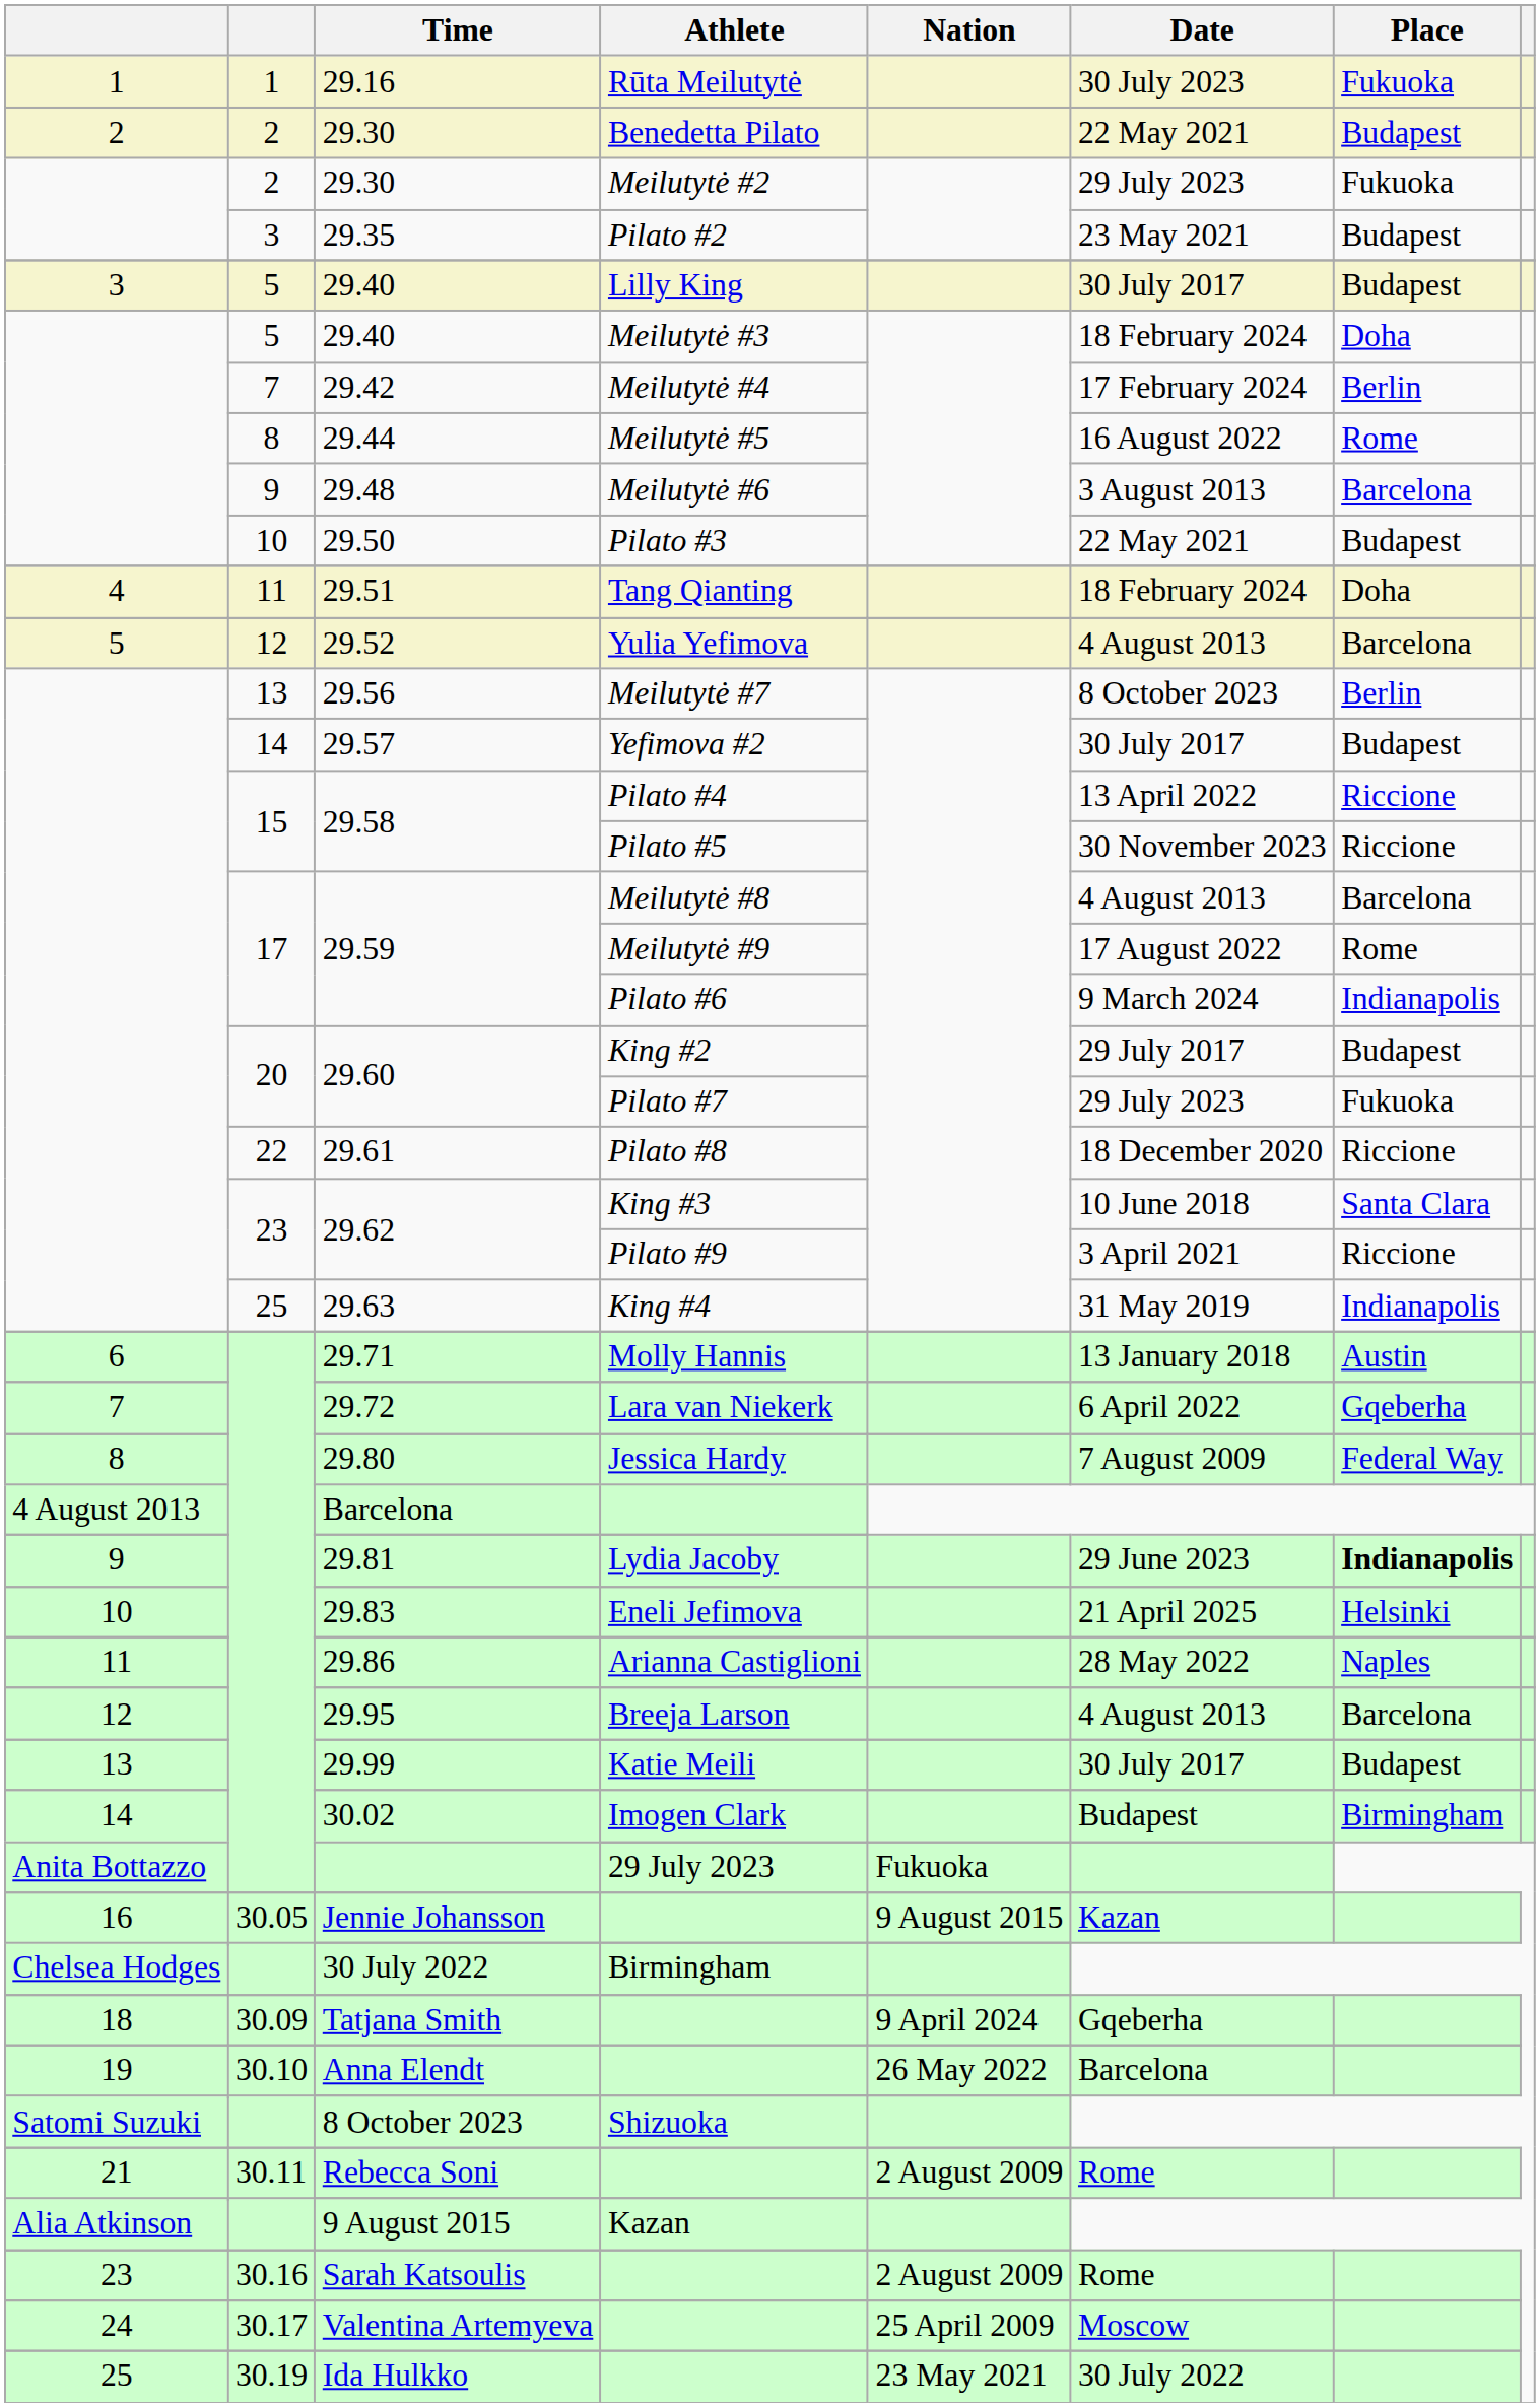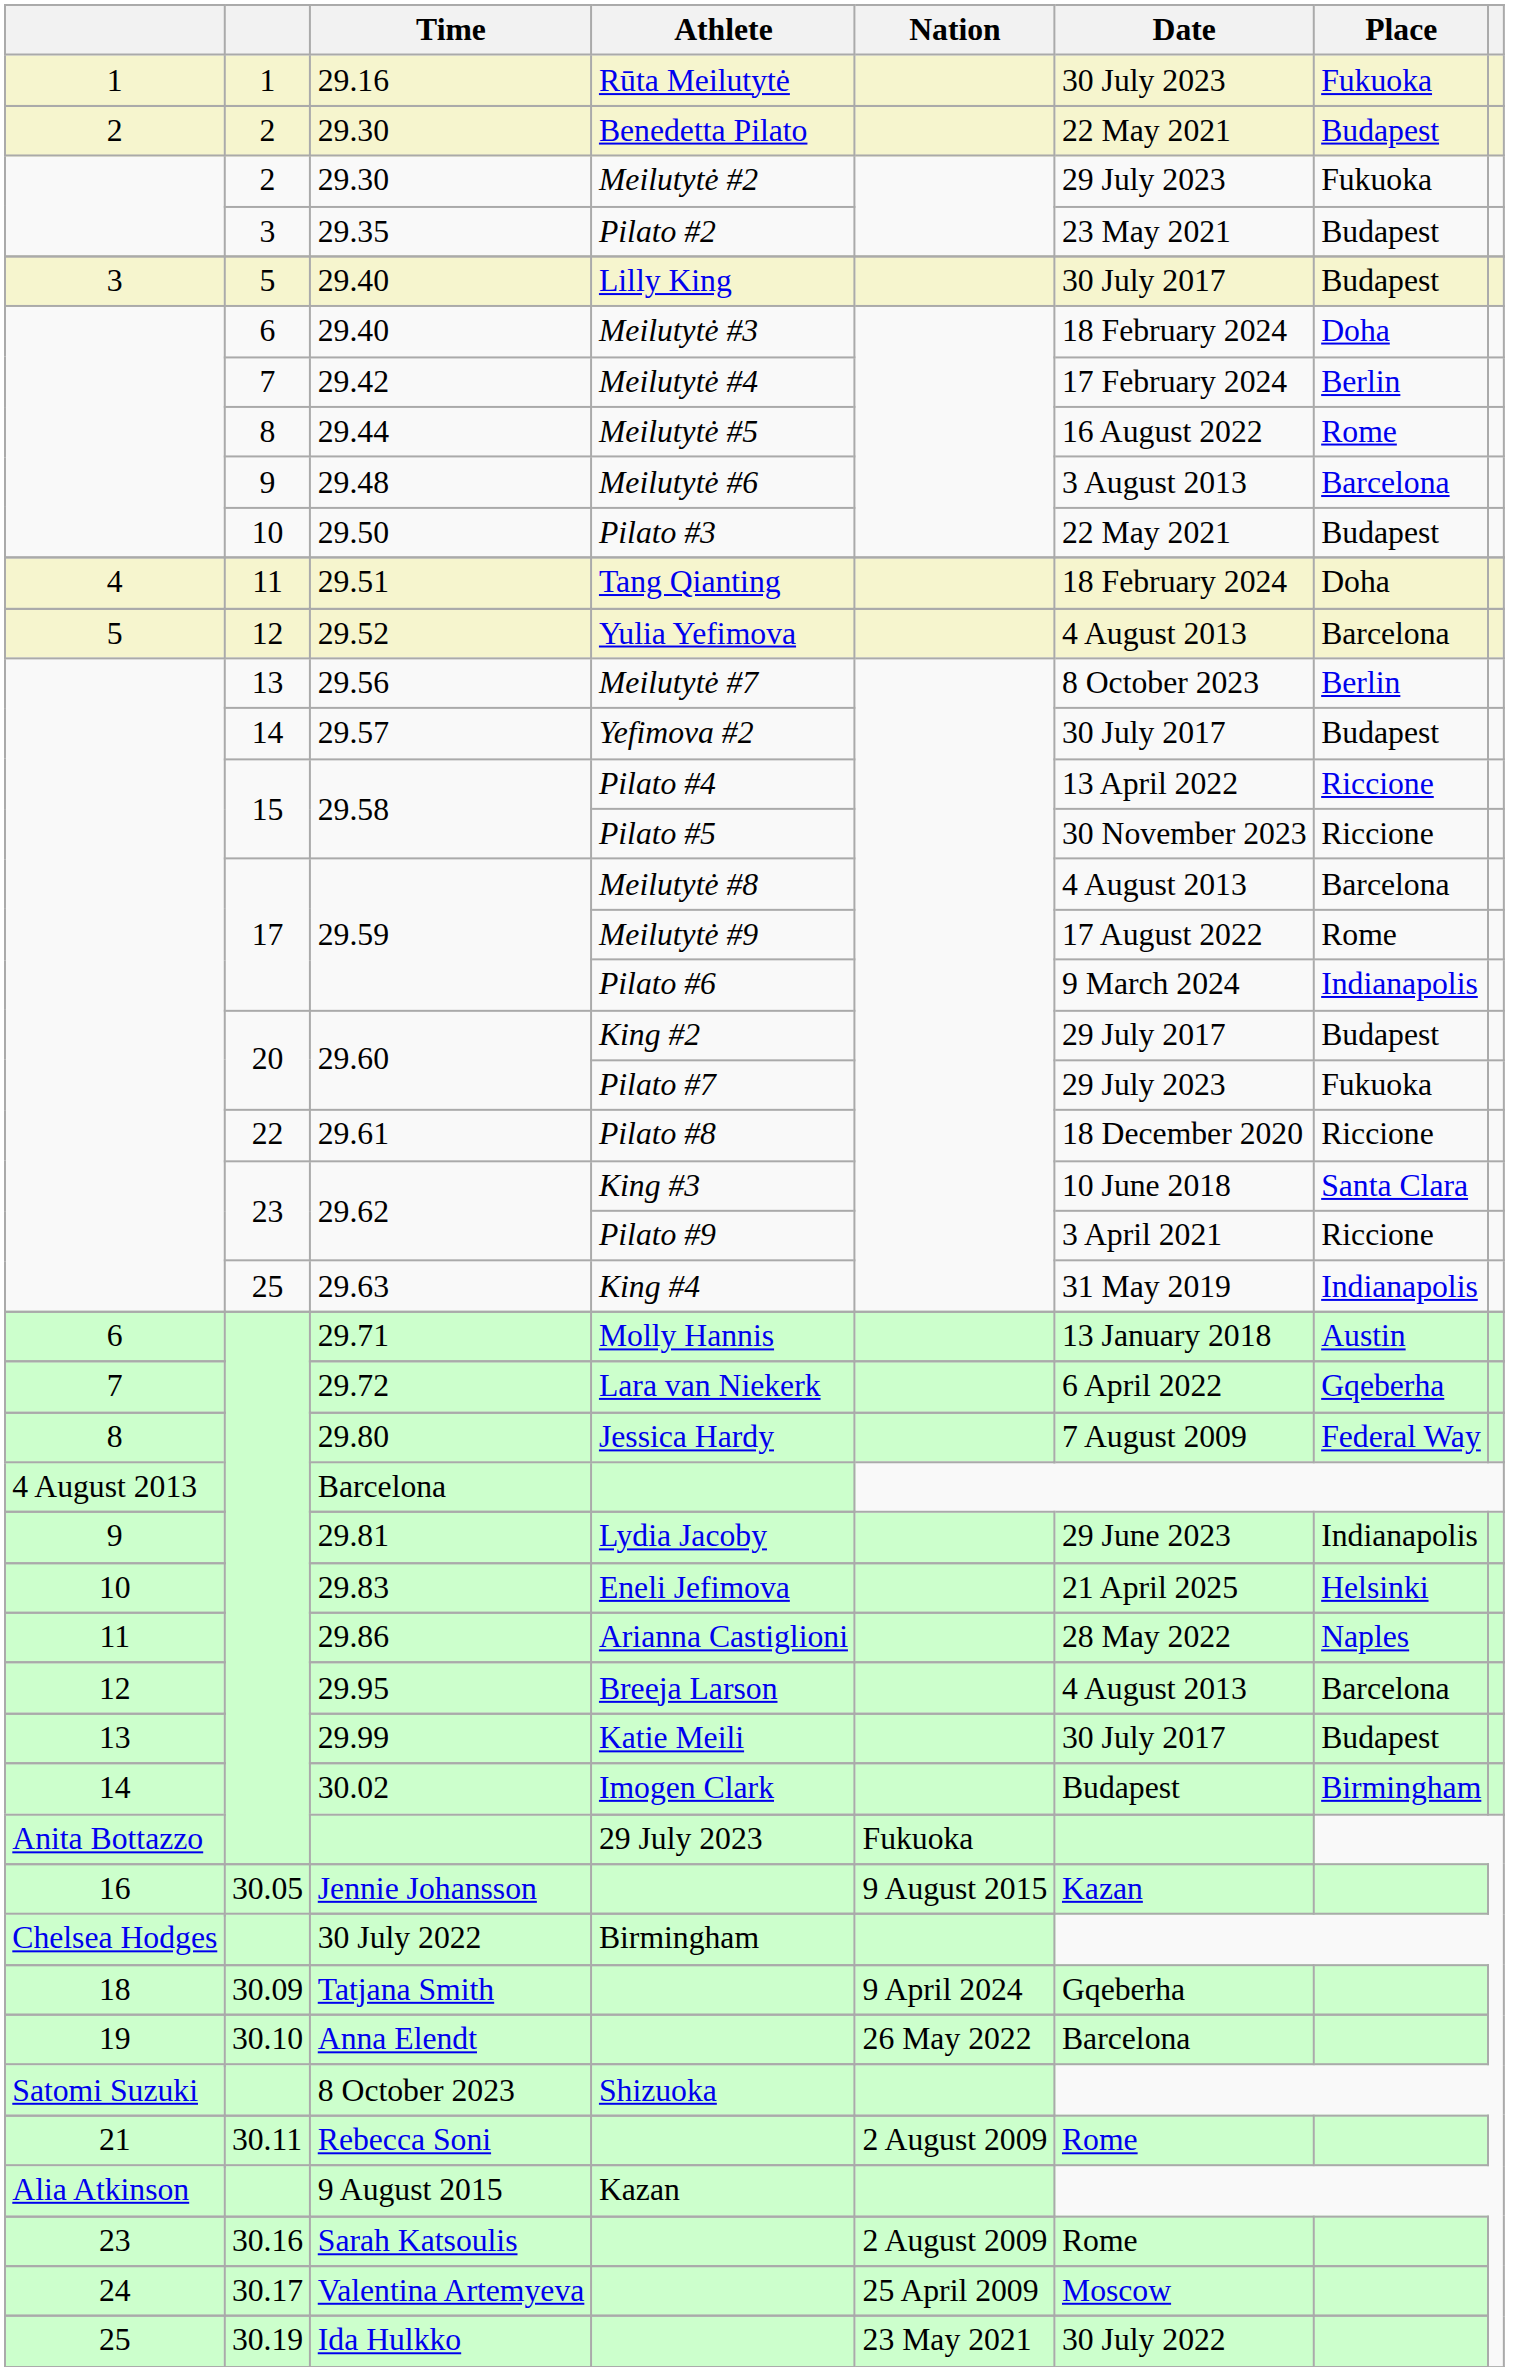29.40 / Meilutytė #3 | column 2: 5 -> 6
29.81 | Place: bold -> normal
